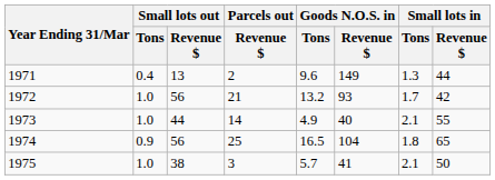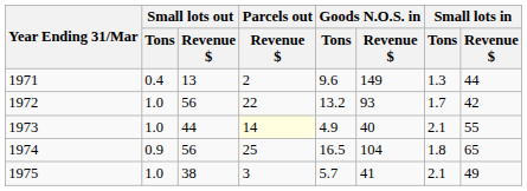1972 | Parcels out / Revenue $: 21 -> 22
1973 | Parcels out / Revenue $: no background -> lightyellow background
1975 | Small lots in / Revenue $: 50 -> 49
